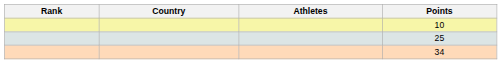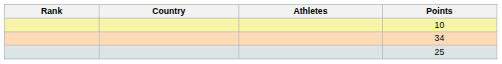rows swapped: 25 <-> 34
